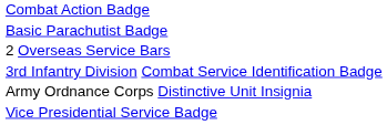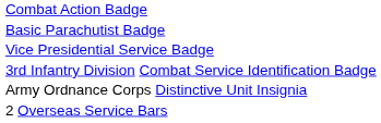rows swapped: Vice Presidential Service Badge <-> 2 Overseas Service Bars
